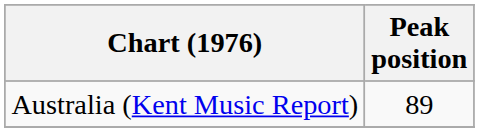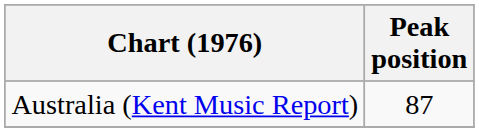Australia (Kent Music Report) | Peak position: 89 -> 87
